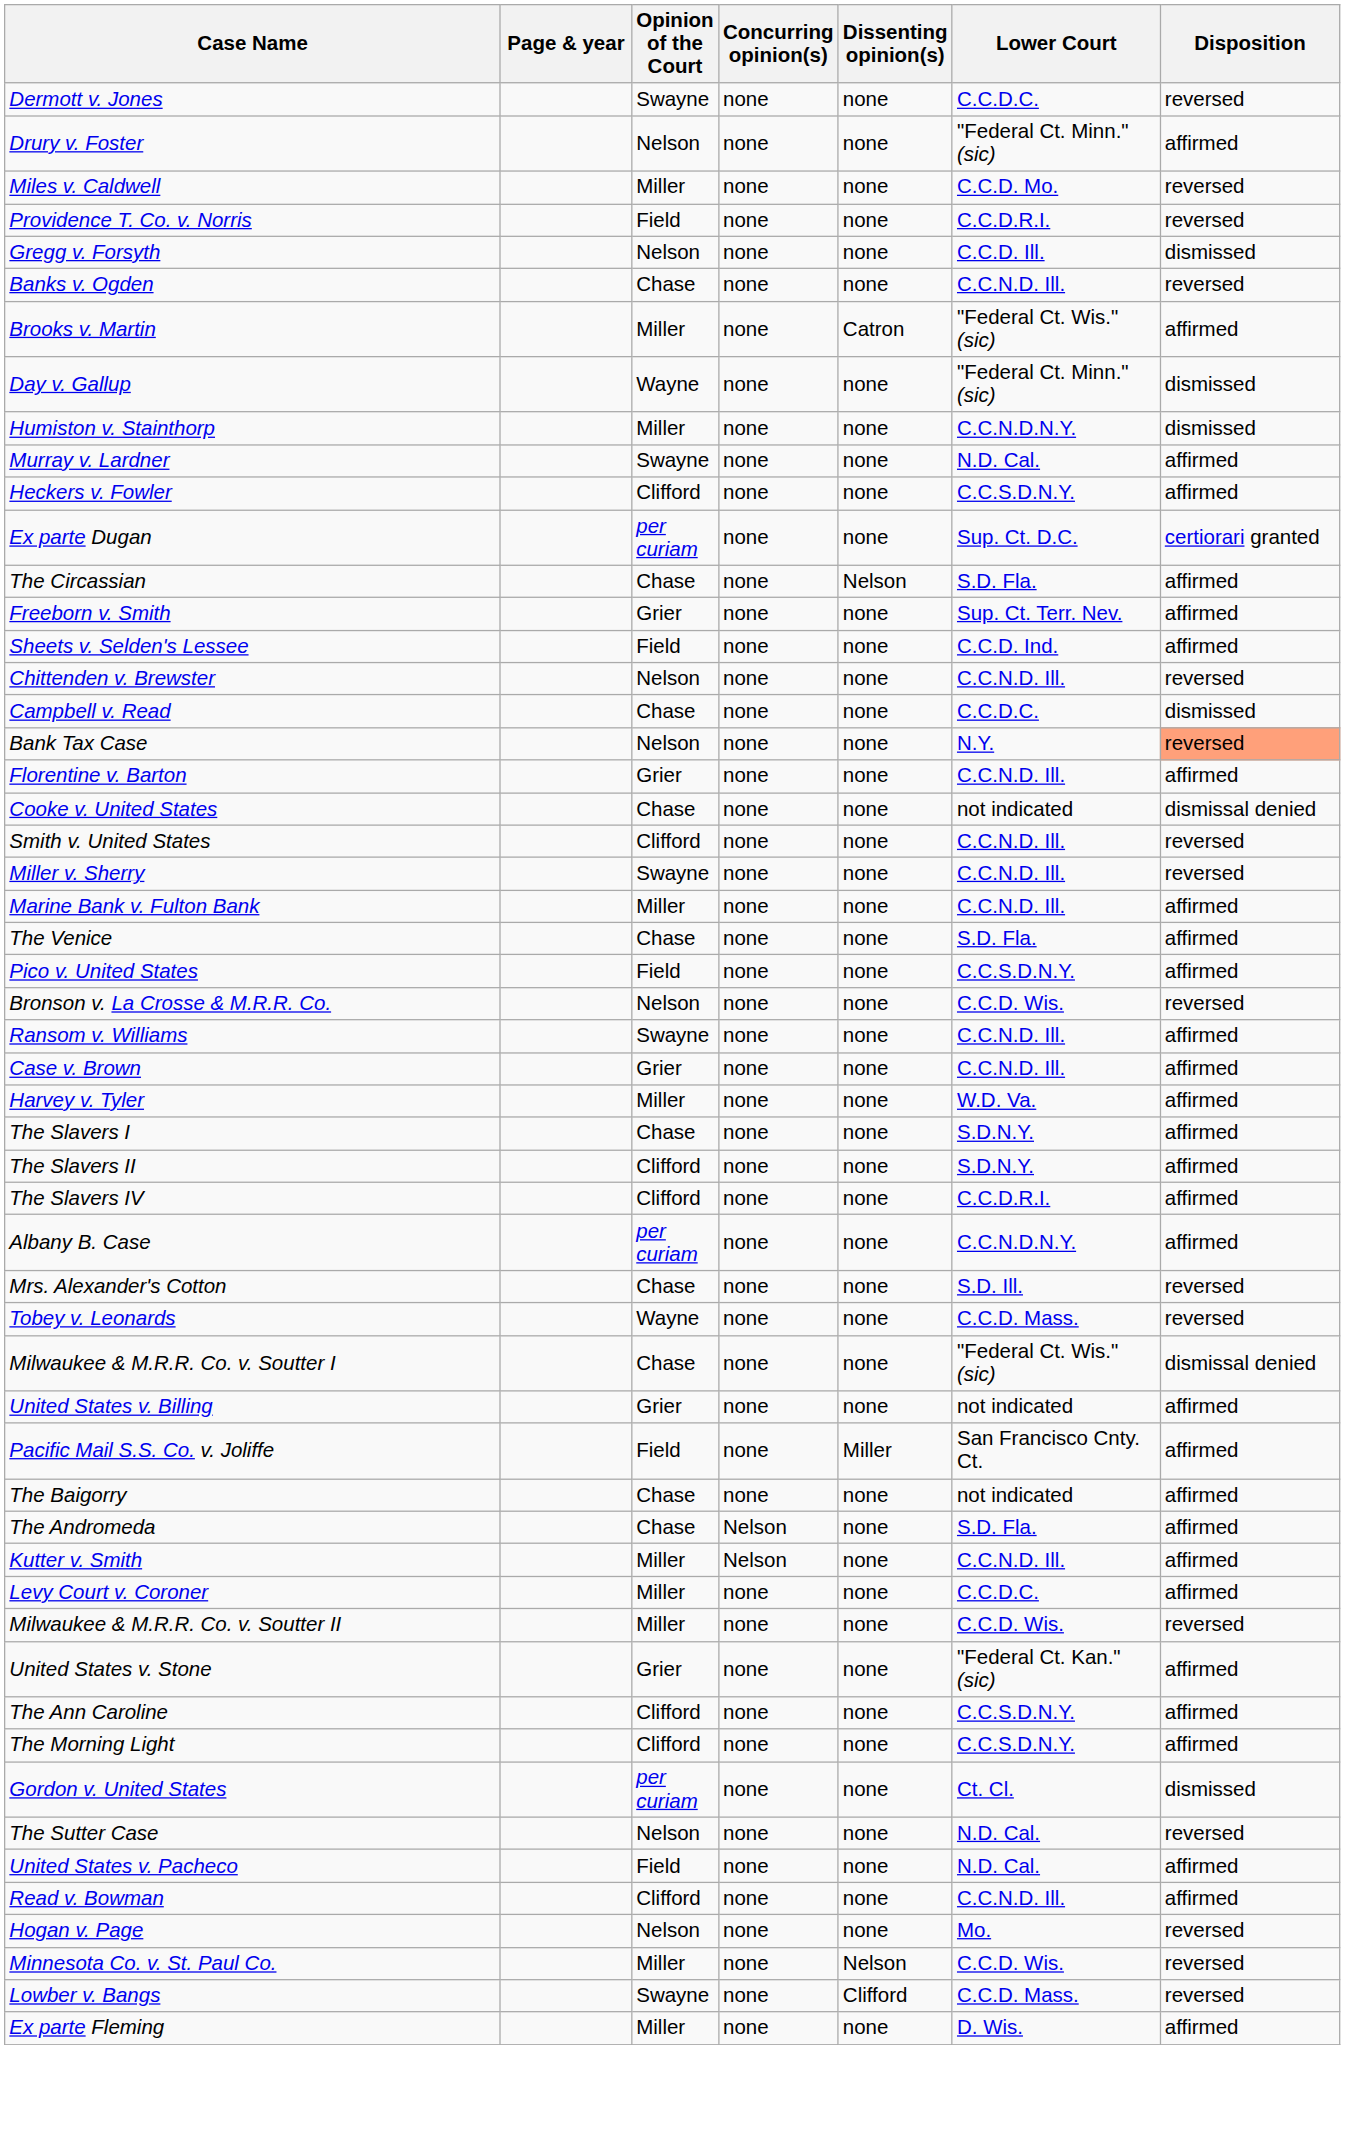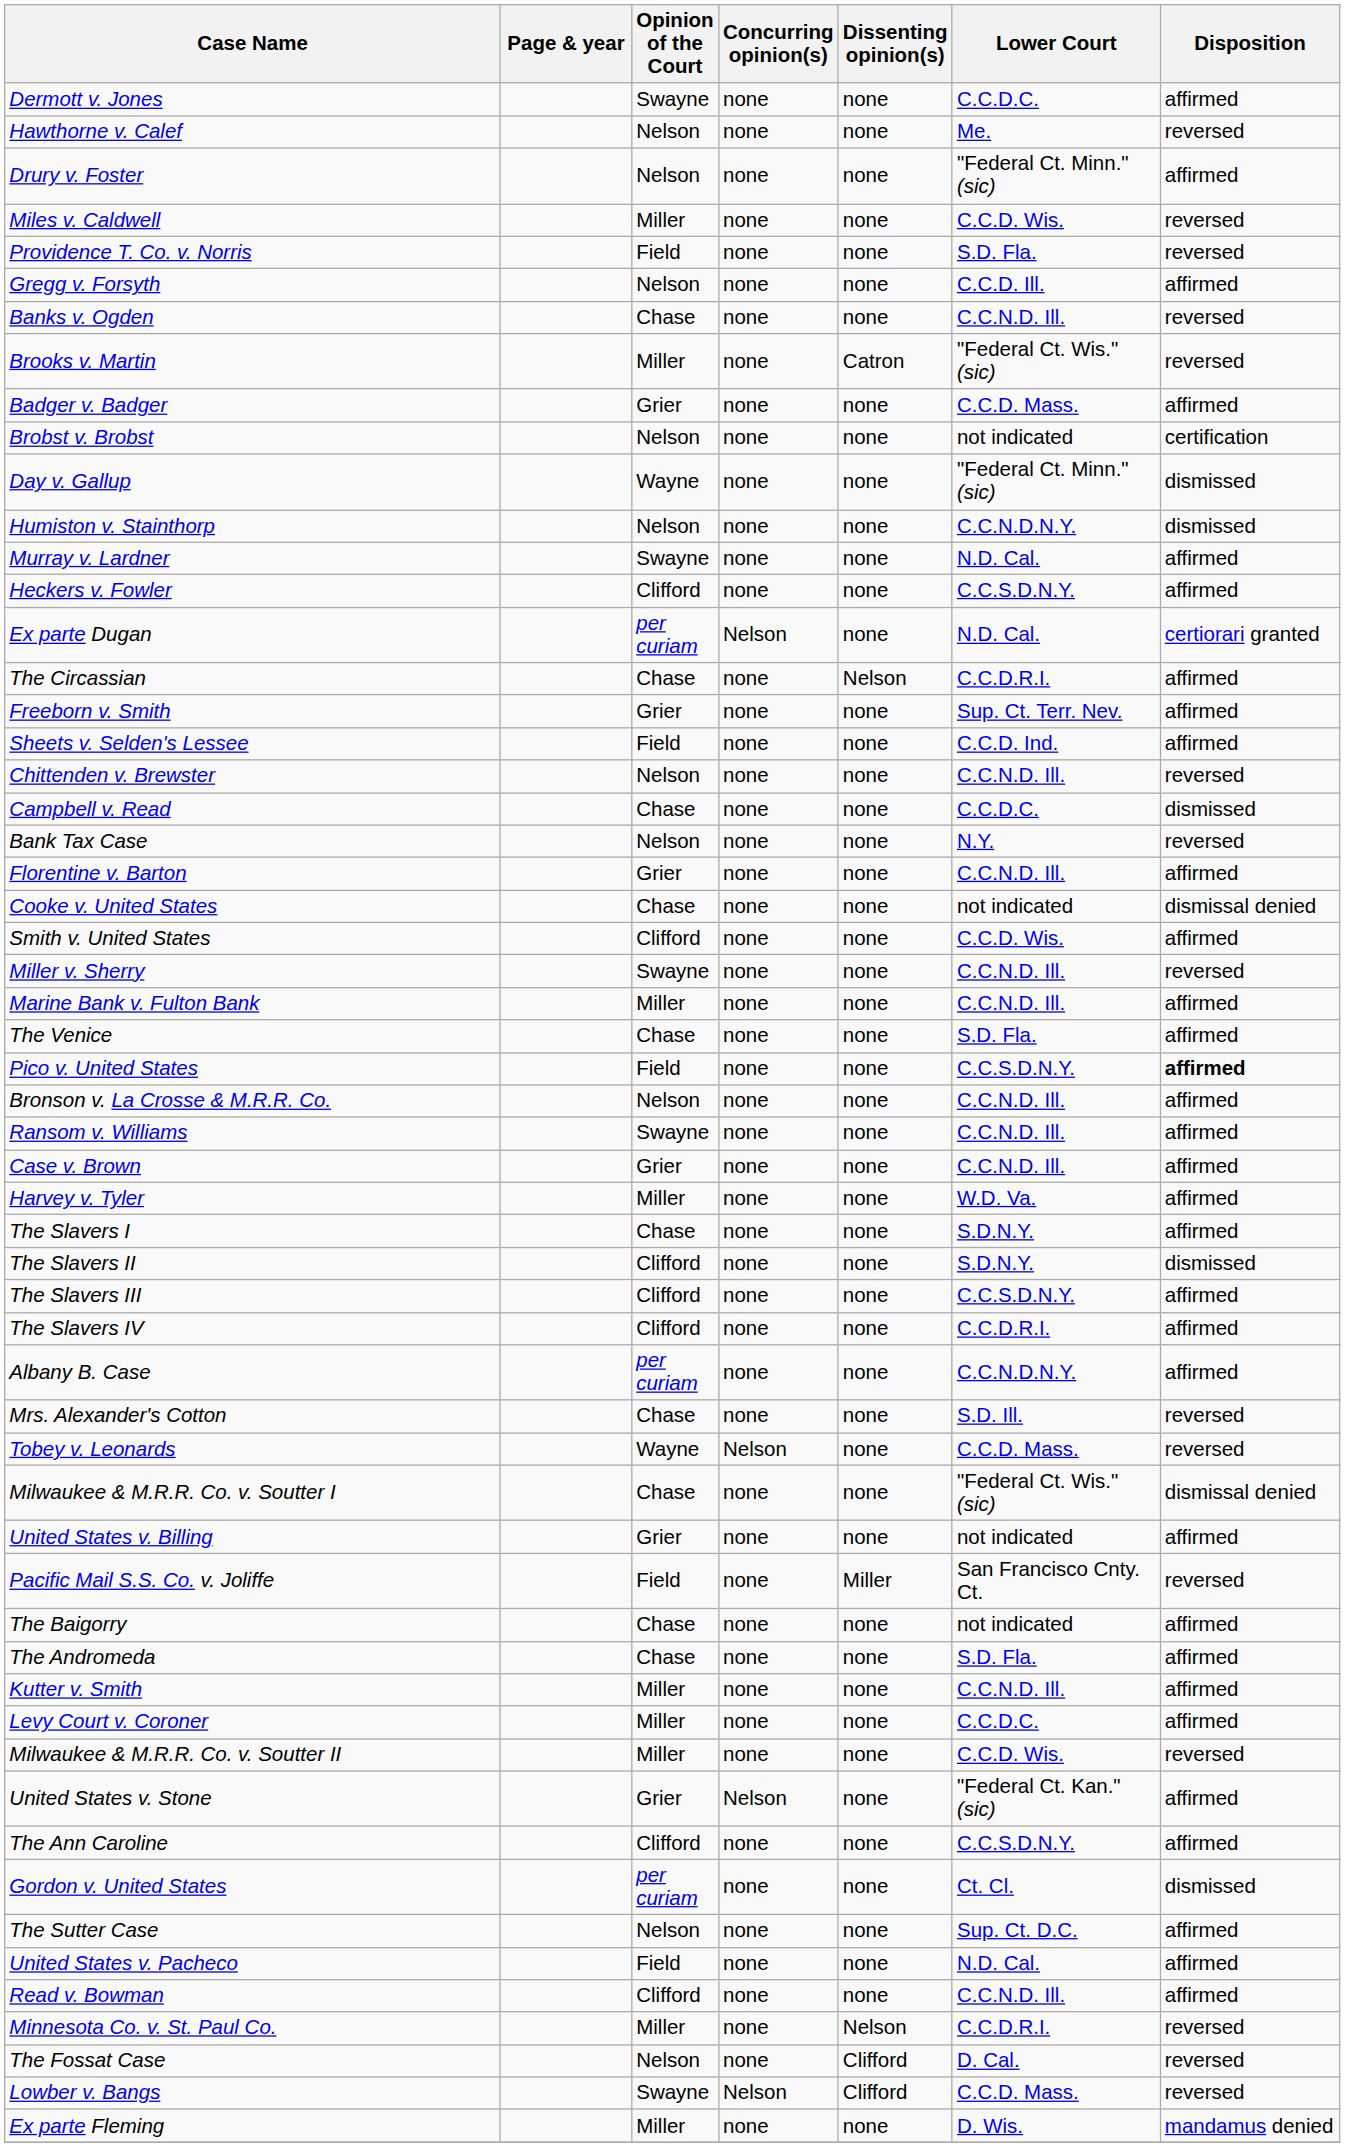Dermott v. Jones | Disposition: reversed -> affirmed
+ row: Hawthorne v. Calef | Nelson | none | none | Me. | reversed
Miles v. Caldwell | Lower Court: C.C.D. Mo. -> C.C.D. Wis.
Providence T. Co. v. Norris | Lower Court: C.C.D.R.I. -> S.D. Fla.
Gregg v. Forsyth | Disposition: dismissed -> affirmed
Brooks v. Martin | Disposition: affirmed -> reversed
+ row: Badger v. Badger | Grier | none | none | C.C.D. Mass. | affirmed
+ row: Brobst v. Brobst | Nelson | none | none | not indicated | certification
Humiston v. Stainthorp | Opinion of the Court: Miller -> Nelson
Ex parte Dugan | Concurring opinion(s): none -> Nelson
Ex parte Dugan | Lower Court: Sup. Ct. D.C. -> N.D. Cal.
The Circassian | Lower Court: S.D. Fla. -> C.C.D.R.I.
Bank Tax Case | Disposition: lightsalmon background -> no background
Smith v. United States | Lower Court: C.C.N.D. Ill. -> C.C.D. Wis.
Smith v. United States | Disposition: reversed -> affirmed
Pico v. United States | Disposition: normal -> bold
Bronson v. La Crosse & M.R.R. Co. | Lower Court: C.C.D. Wis. -> C.C.N.D. Ill.
Bronson v. La Crosse & M.R.R. Co. | Disposition: reversed -> affirmed
The Slavers II | Disposition: affirmed -> dismissed
+ row: The Slavers III | Clifford | none | none | C.C.S.D.N.Y. | affirmed
Tobey v. Leonards | Concurring opinion(s): none -> Nelson
Pacific Mail S.S. Co. v. Joliffe | Disposition: affirmed -> reversed
The Andromeda | Concurring opinion(s): Nelson -> none
Kutter v. Smith | Concurring opinion(s): Nelson -> none
United States v. Stone | Concurring opinion(s): none -> Nelson
- row: The Morning Light | Clifford | none | none | C.C.S.D.N.Y. | affirmed
The Sutter Case | Lower Court: N.D. Cal. -> Sup. Ct. D.C.
The Sutter Case | Disposition: reversed -> affirmed
- row: Hogan v. Page | Nelson | none | none | Mo. | reversed
Minnesota Co. v. St. Paul Co. | Lower Court: C.C.D. Wis. -> C.C.D.R.I.
+ row: The Fossat Case | Nelson | none | Clifford | D. Cal. | reversed
Lowber v. Bangs | Concurring opinion(s): none -> Nelson
Ex parte Fleming | Disposition: affirmed -> mandamus denied
